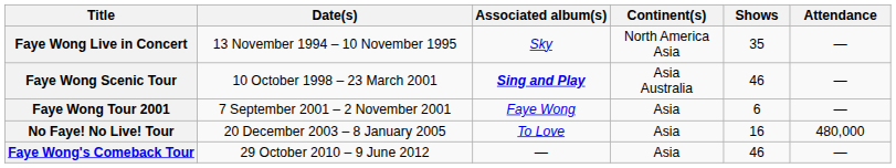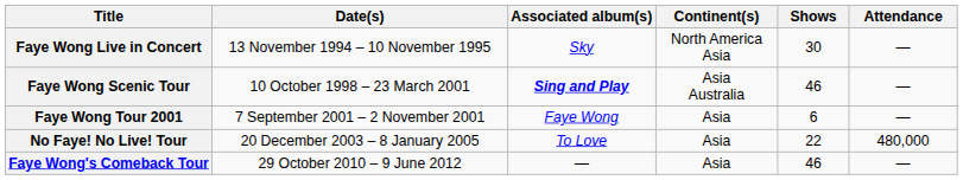Faye Wong Live in Concert | Shows: 35 -> 30
No Faye! No Live! Tour | Shows: 16 -> 22
